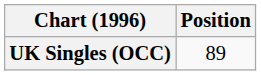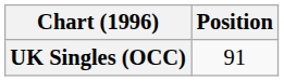UK Singles (OCC) | Position: 89 -> 91
